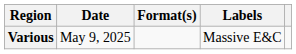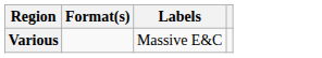- column: Date | May 9, 2025
